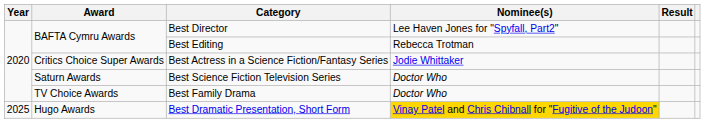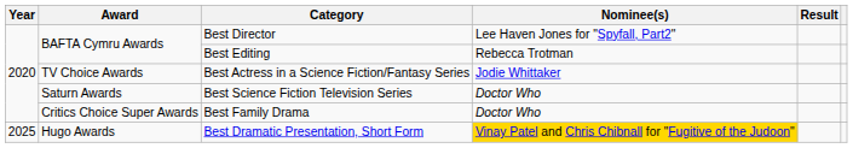Best Actress in a Science Fiction/Fantasy Series | Award: Critics Choice Super Awards -> TV Choice Awards
Best Family Drama | Award: TV Choice Awards -> Critics Choice Super Awards
